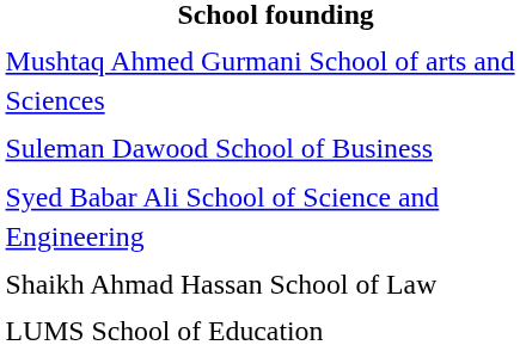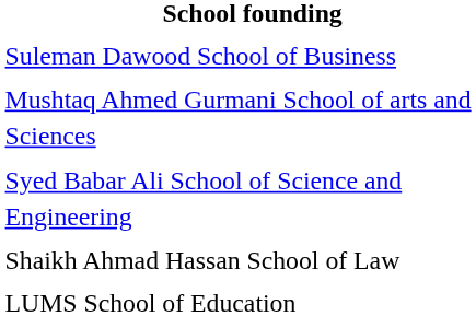rows swapped: Suleman Dawood School of Business <-> Mushtaq Ahmed Gurmani School of arts and Sciences
